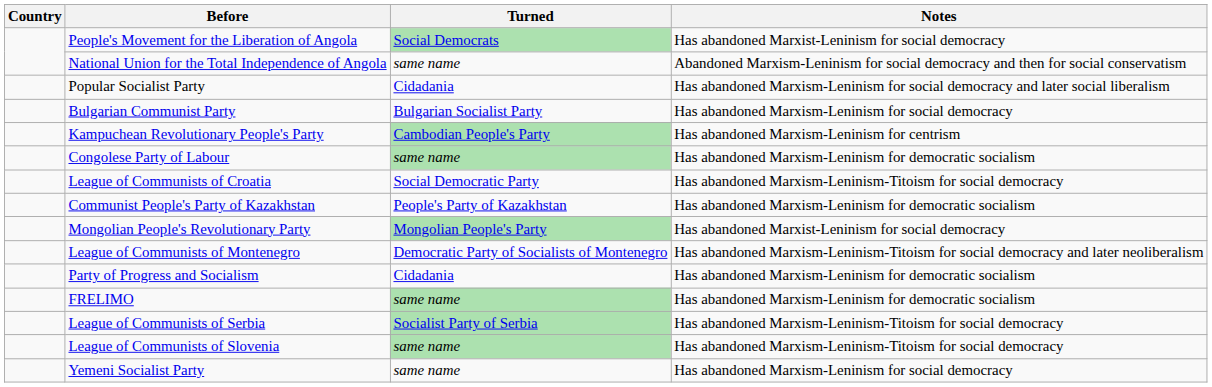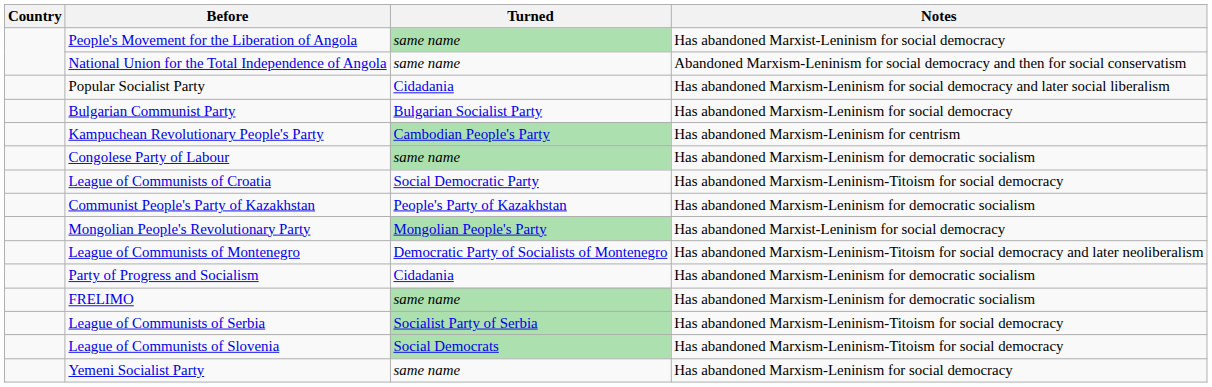People's Movement for the Liberation of Angola | Turned: Social Democrats -> same name
League of Communists of Slovenia | Turned: same name -> Social Democrats
